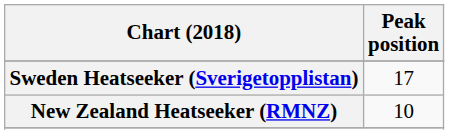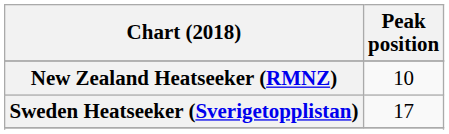rows swapped: New Zealand Heatseeker (RMNZ) <-> Sweden Heatseeker (Sverigetopplistan)
